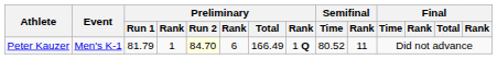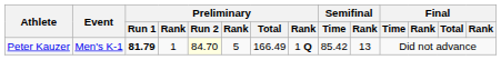Peter Kauzer | Preliminary / Run 1: normal -> bold
Peter Kauzer | column 6: 6 -> 5
Peter Kauzer | Semifinal / Time: 80.52 -> 85.42
Peter Kauzer | Semifinal / Rank: 11 -> 13
